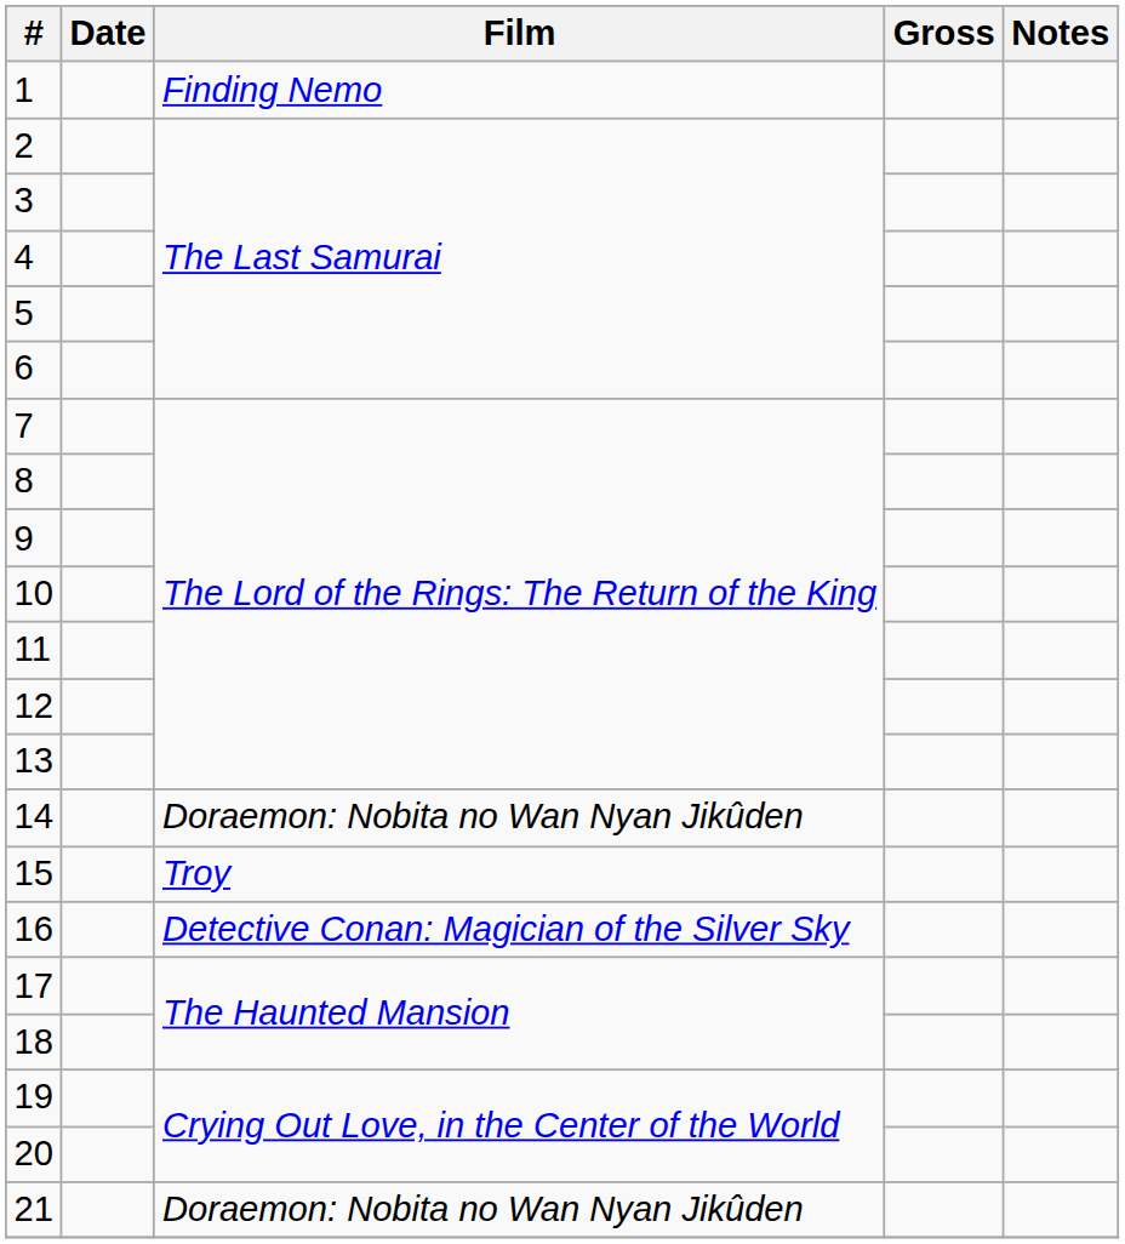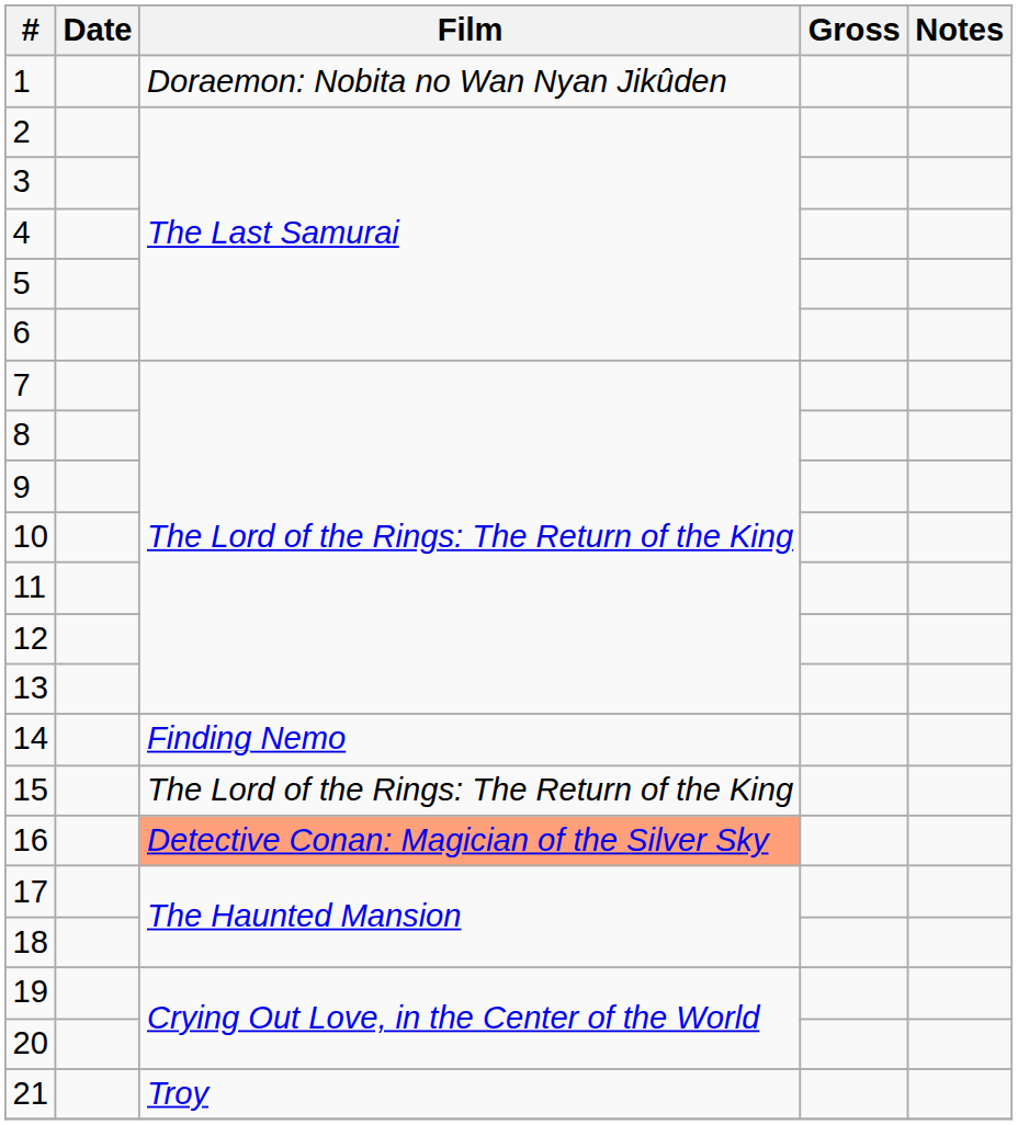1 | Film: Finding Nemo -> Doraemon: Nobita no Wan Nyan Jikûden
14 | Film: Doraemon: Nobita no Wan Nyan Jikûden -> Finding Nemo
15 | Film: Troy -> The Lord of the Rings: The Return of the King
16 | Film: no background -> lightsalmon background
21 | Film: Doraemon: Nobita no Wan Nyan Jikûden -> Troy
